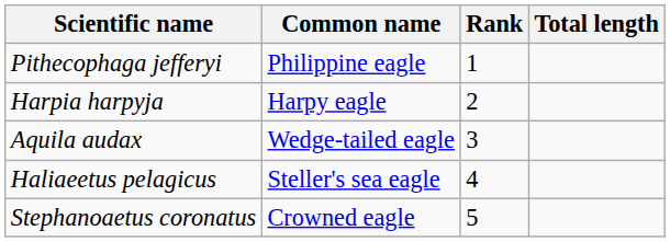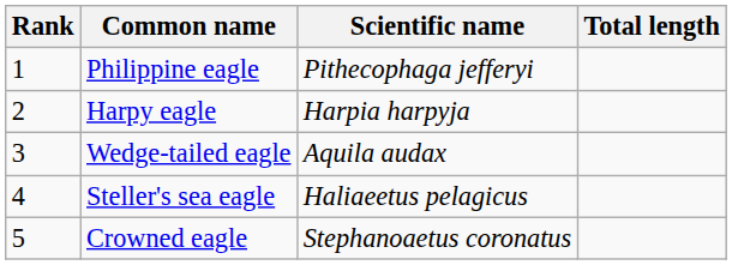columns swapped: Rank <-> Scientific name
